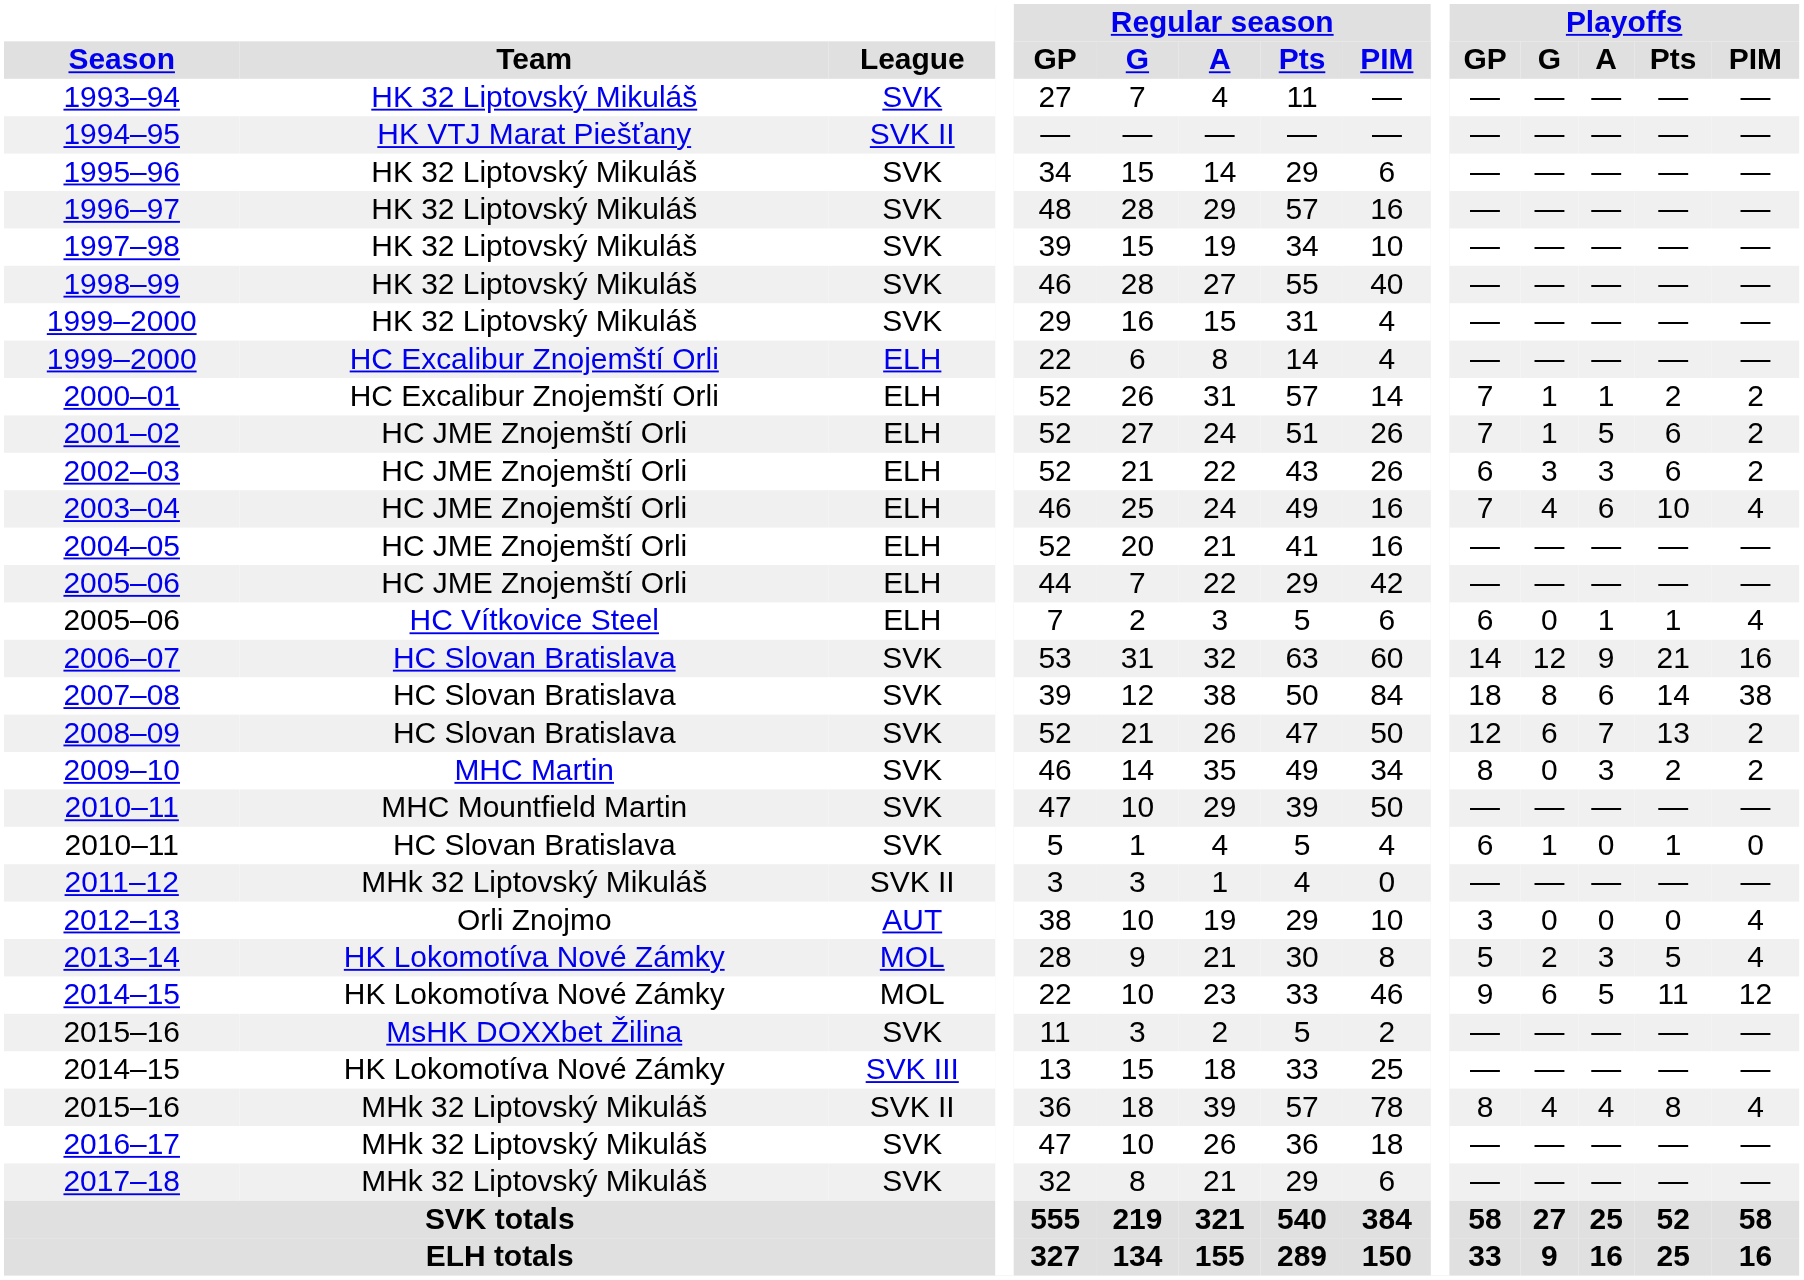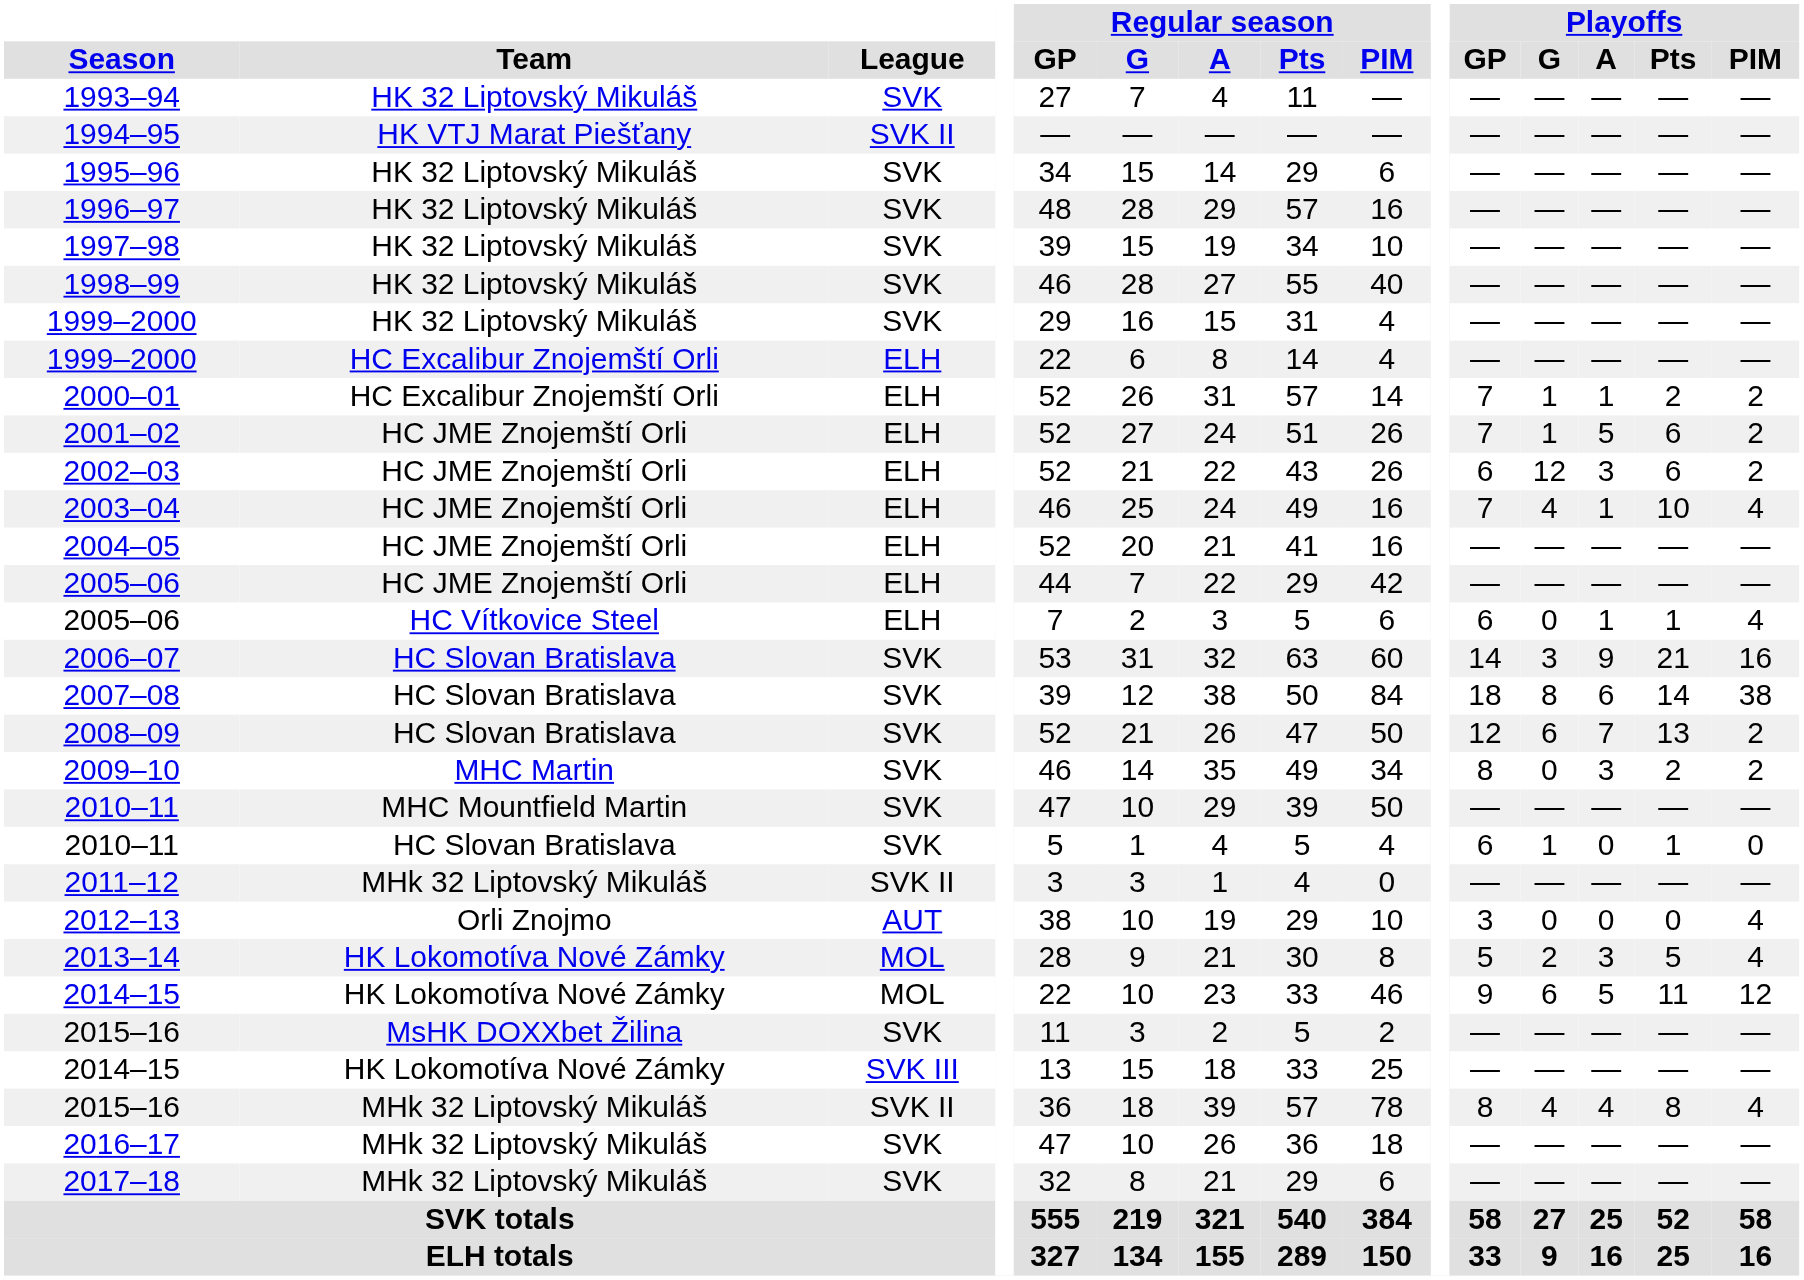2002–03 | Playoffs / G: 3 -> 12
2003–04 | Playoffs / A: 6 -> 1
2006–07 | Playoffs / G: 12 -> 3
